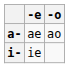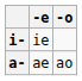rows swapped: i- <-> a-
